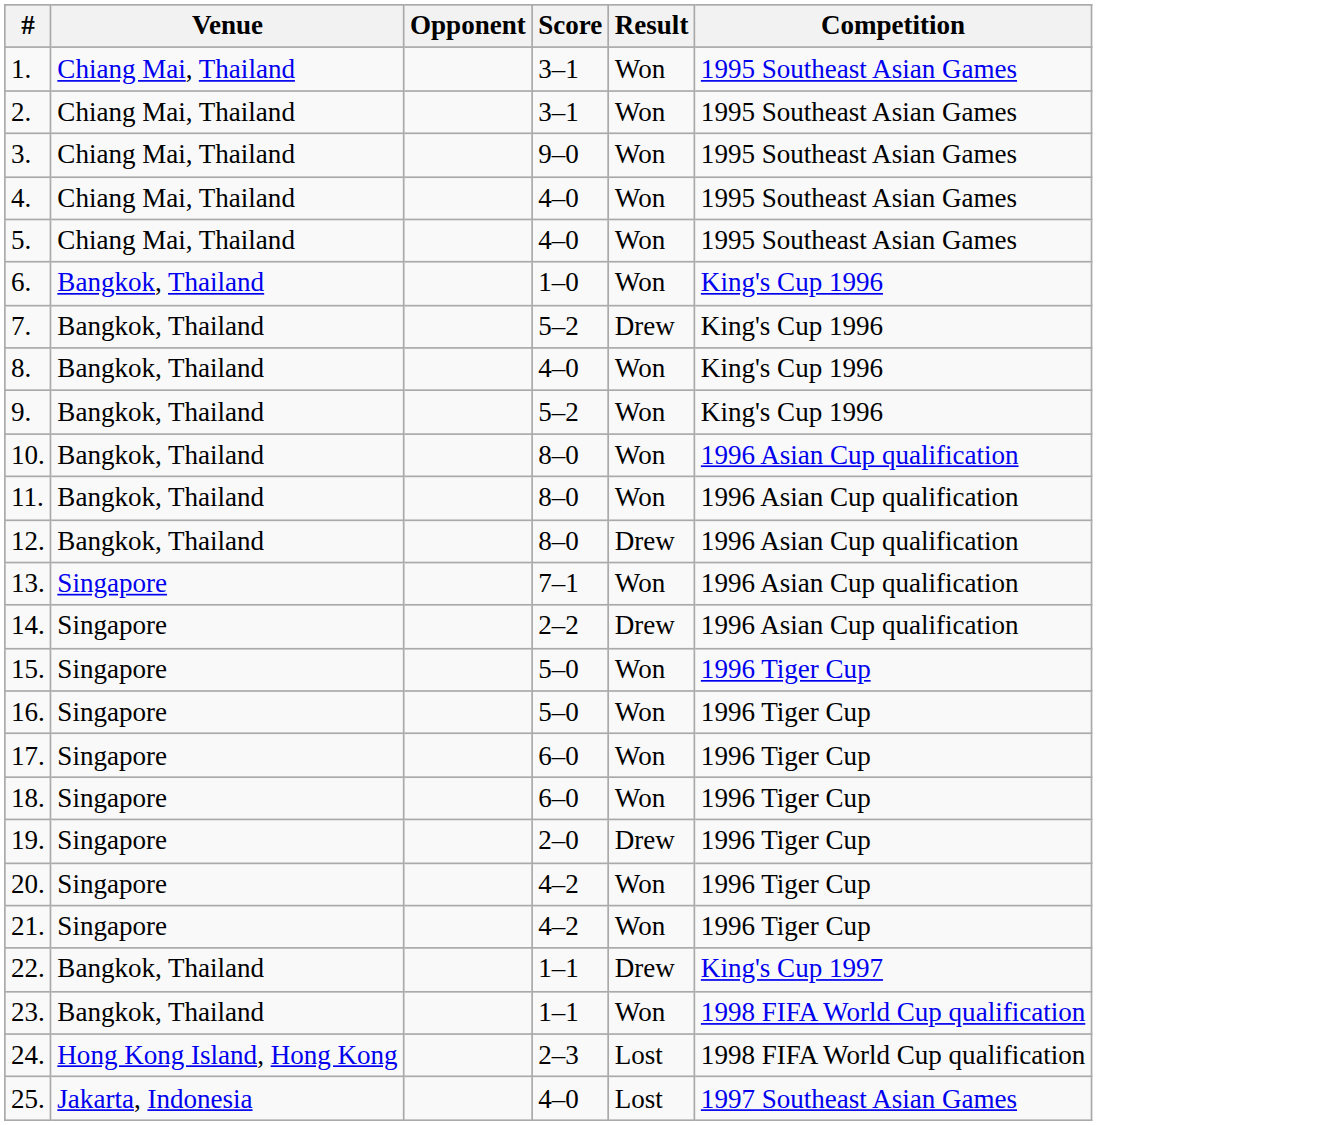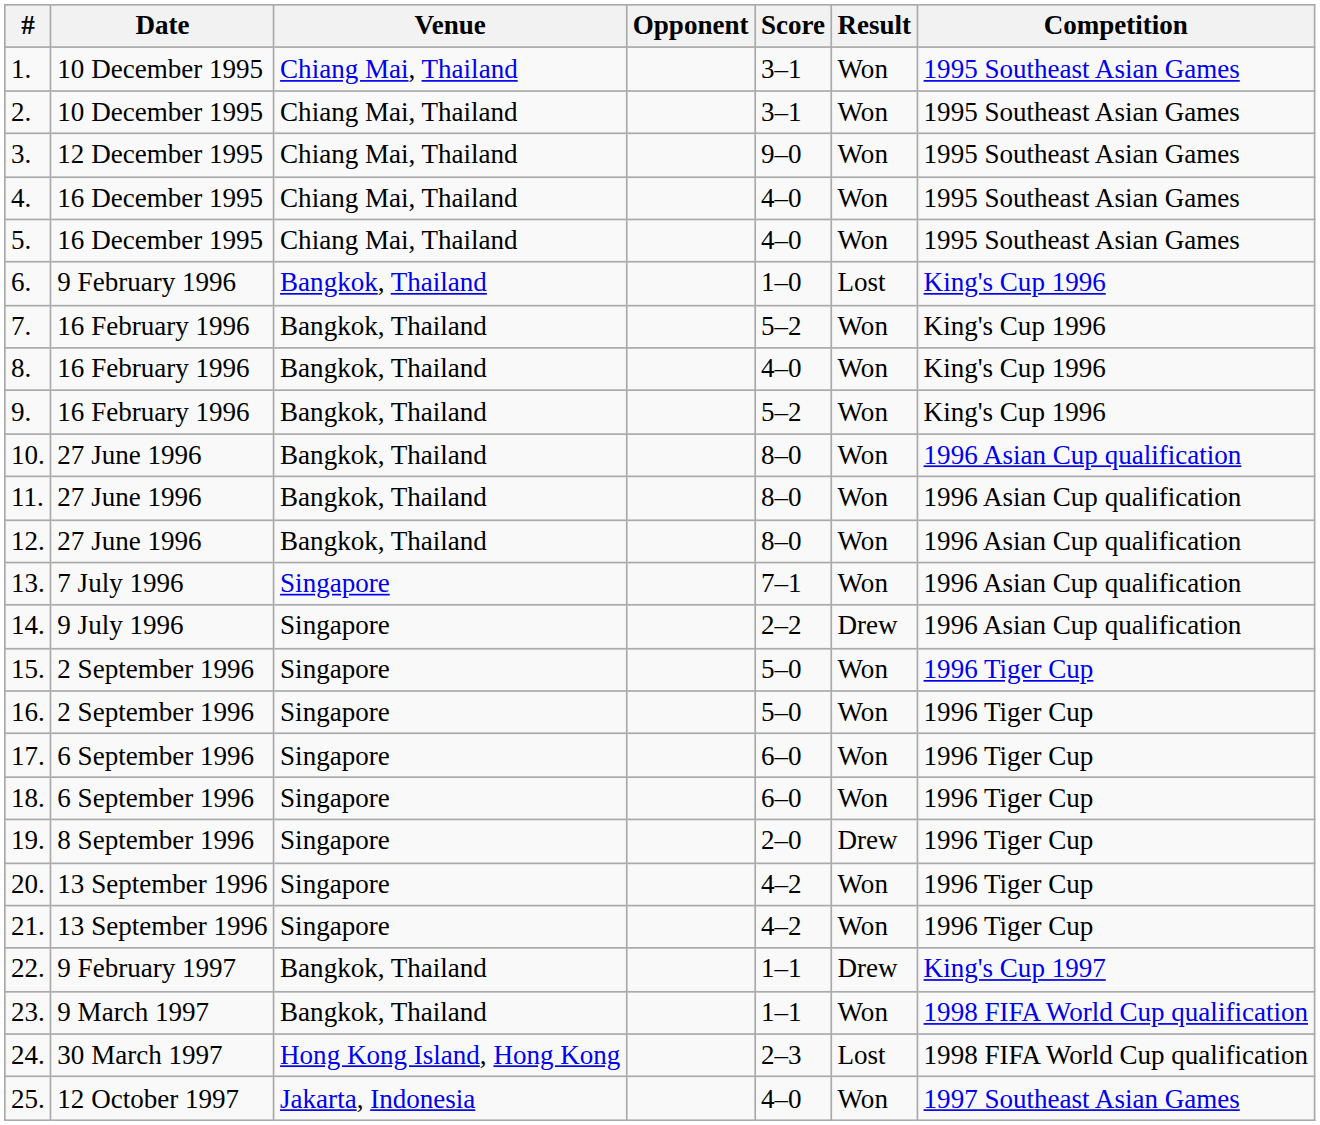+ column: Date | 10 December 1995 | 10 December 1995 | 12 December 1995 | 16 December 1995 | 16 December 1995 | 9 February 1996 | 16 February 1996 | 16 February 1996 | 16 February 1996 | 27 June 1996 | 27 June 1996 | 27 June 1996 | 7 July 1996 | 9 July 1996 | 2 September 1996 | 2 September 1996 | 6 September 1996 | 6 September 1996 | 8 September 1996 | 13 September 1996 | 13 September 1996 | 9 February 1997 | 9 March 1997 | 30 March 1997 | 12 October 1997
6. | Result: Won -> Lost
7. | Result: Drew -> Won
12. | Result: Drew -> Won
25. | Result: Lost -> Won
